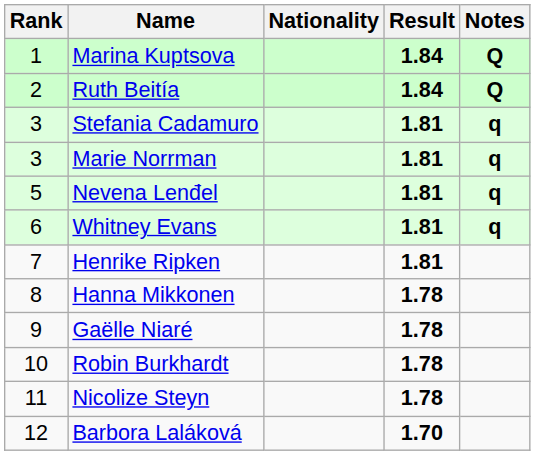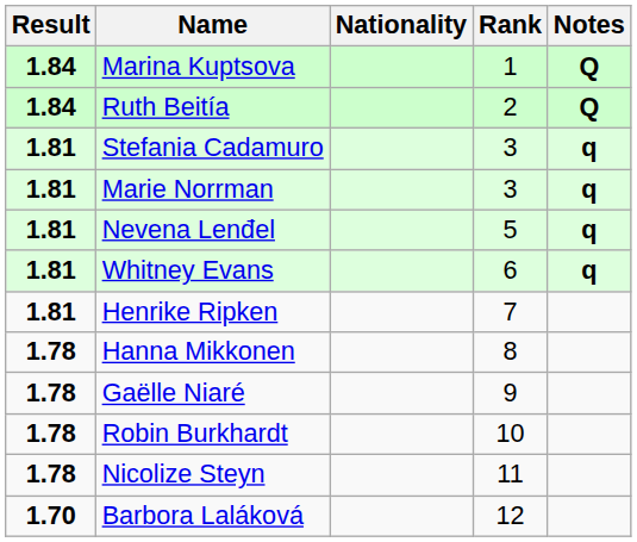columns swapped: Rank <-> Result
